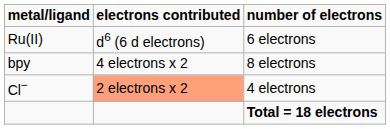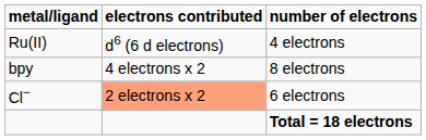Ru(II) | number of electrons: 6 electrons -> 4 electrons
Cl− | number of electrons: 4 electrons -> 6 electrons
